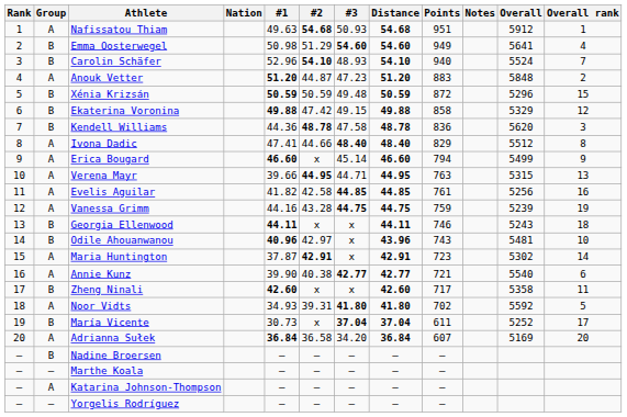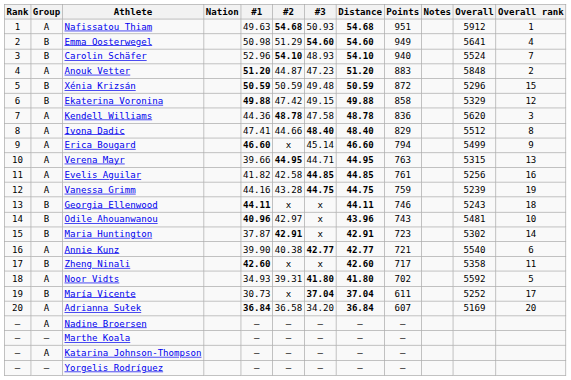Kendell Williams | Group: B -> A
Maria Huntington | Group: A -> B
Nadine Broersen | Group: B -> A
